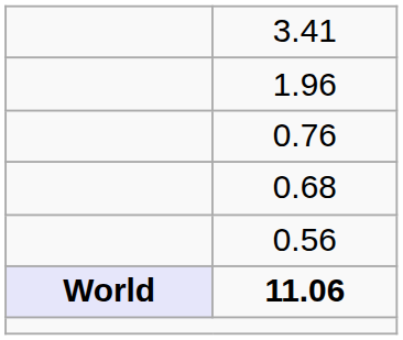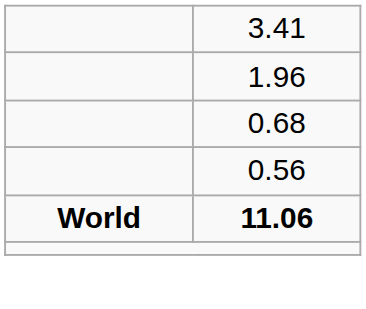- row: 0.76
11.06 | column 1: lavender background -> no background
